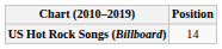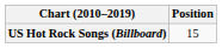US Hot Rock Songs (Billboard) | Position: 14 -> 15
